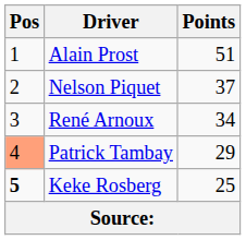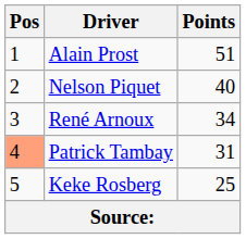Nelson Piquet | Points: 37 -> 40
Patrick Tambay | Points: 29 -> 31
Keke Rosberg | Pos: bold -> normal
